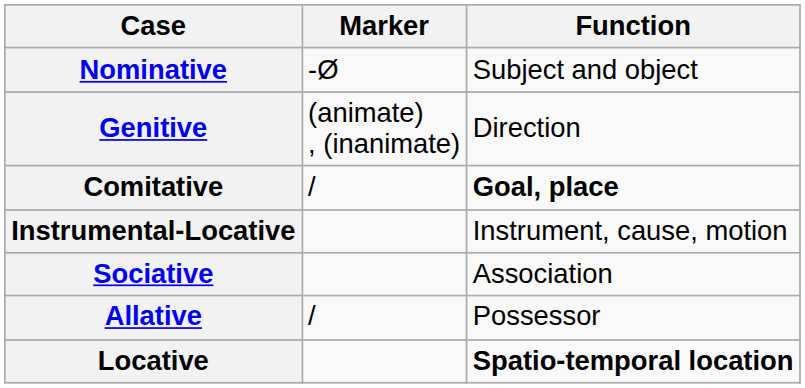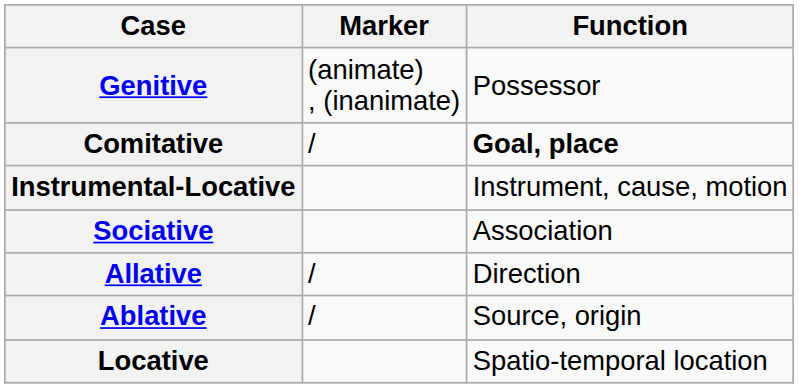- row: Nominative | -Ø | Subject and object
Genitive | Function: Direction -> Possessor
Allative | Function: Possessor -> Direction
+ row: Ablative | / | Source, origin
Locative | Function: bold -> normal
